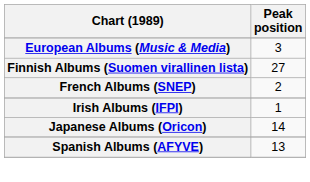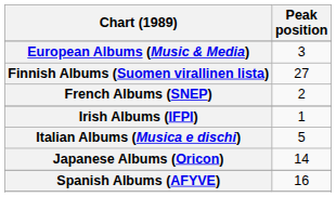+ row: Italian Albums (Musica e dischi) | 5
Spanish Albums (AFYVE) | Peak position: 13 -> 16
